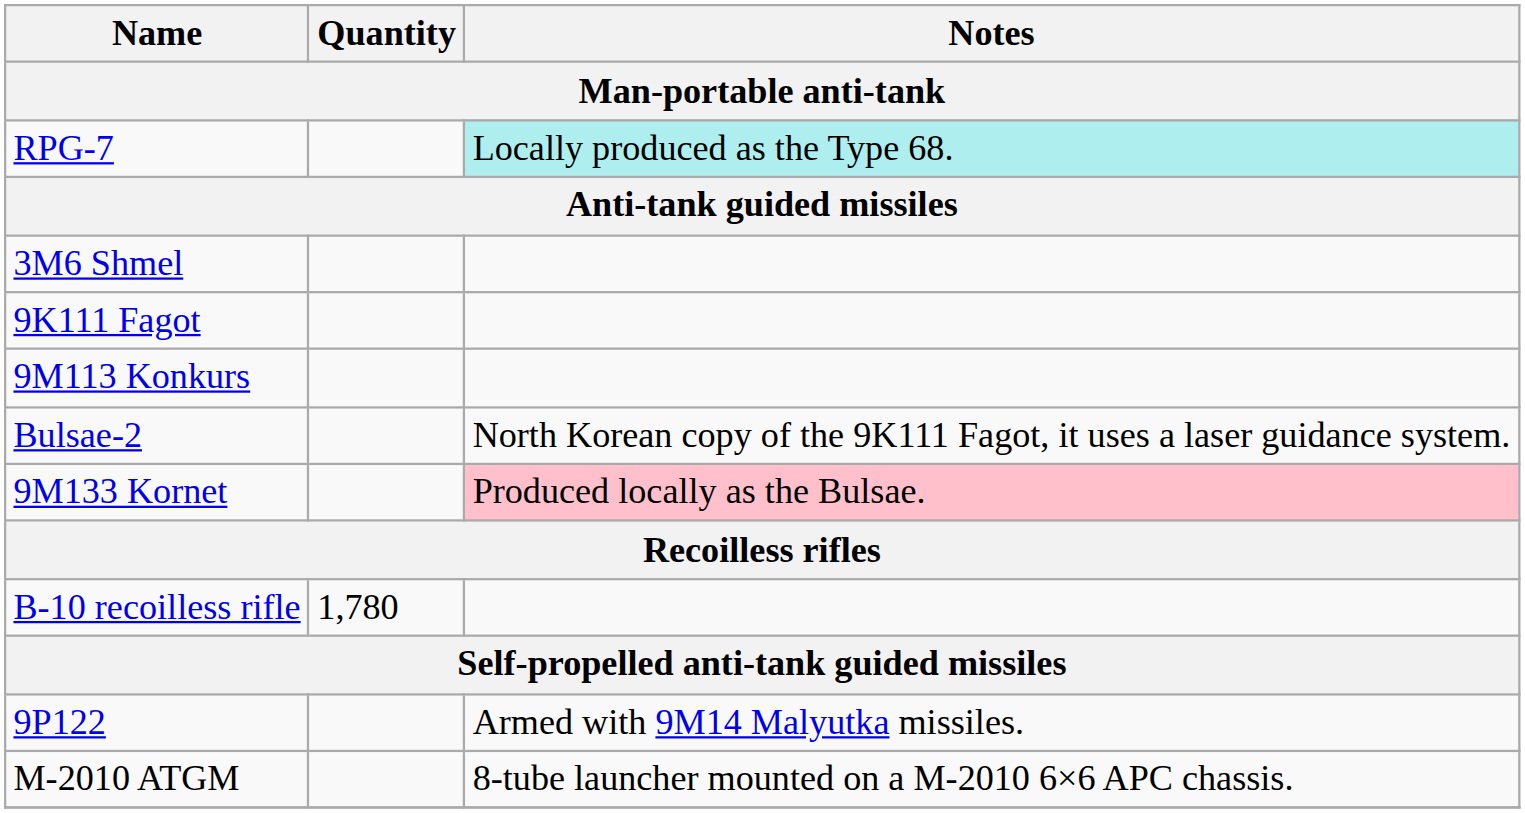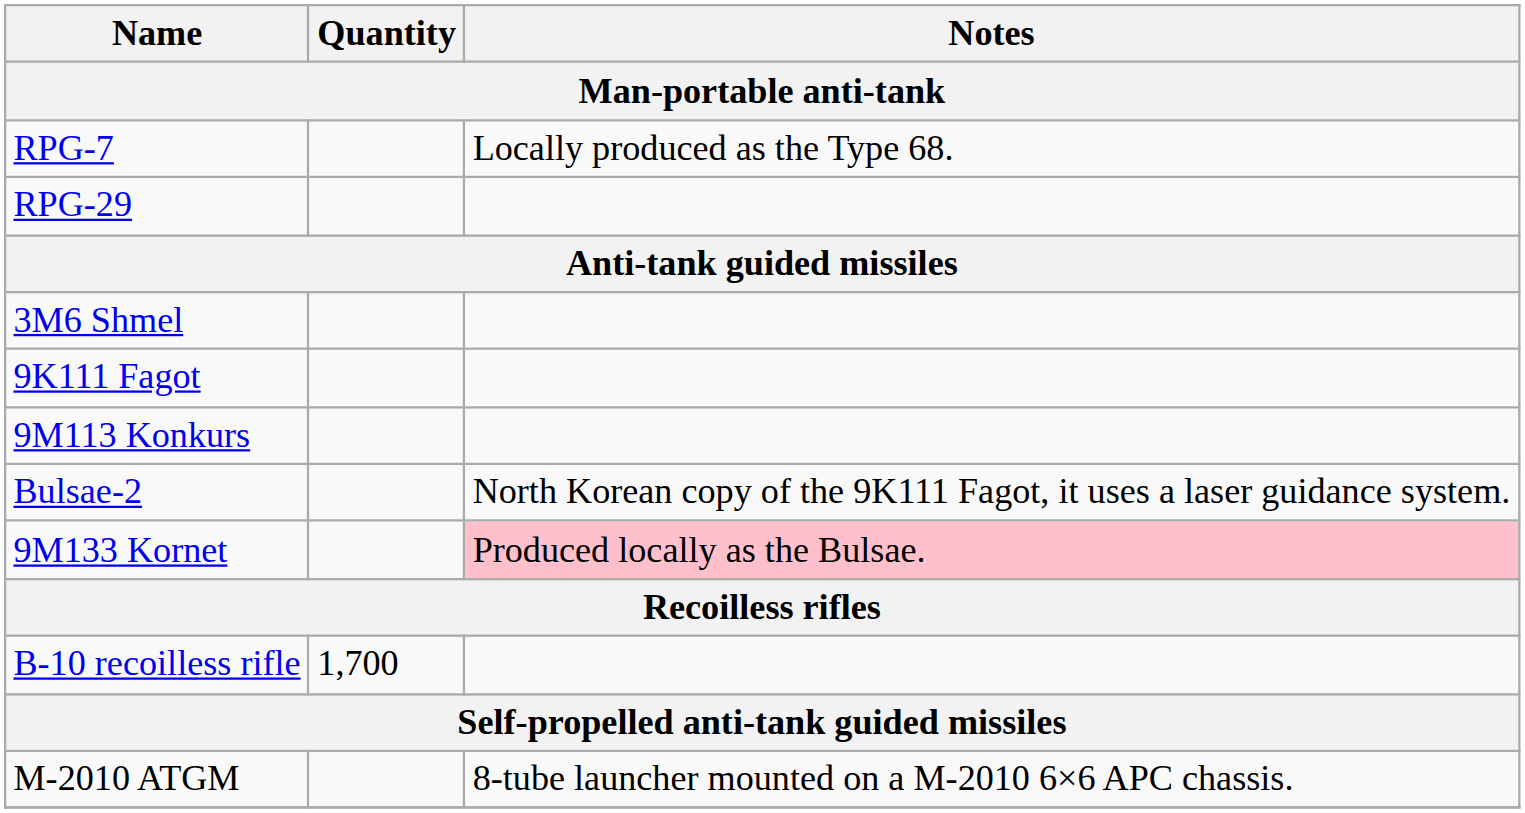RPG-7 | Notes: paleturquoise background -> no background
+ row: RPG-29
B-10 recoilless rifle | Quantity: 1,780 -> 1,700
- row: 9P122 | Armed with 9M14 Malyutka missiles.
